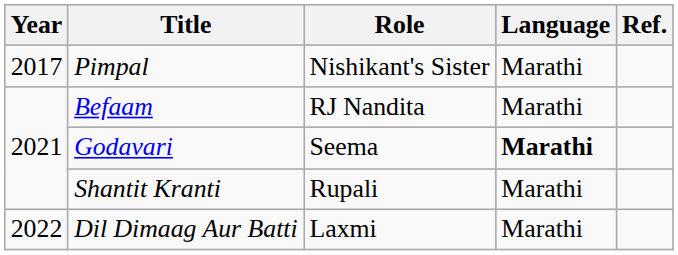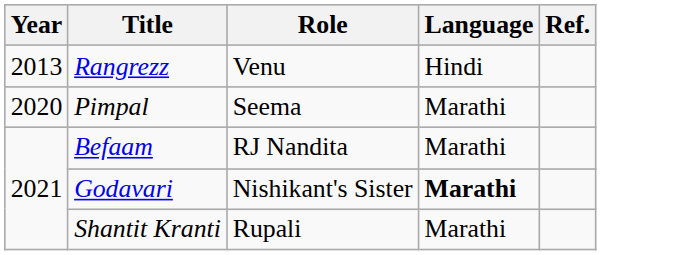+ row: 2013 | Rangrezz | Venu | Hindi
Pimpal | Year: 2017 -> 2020
Pimpal | Role: Nishikant's Sister -> Seema
Godavari | Role: Seema -> Nishikant's Sister
- row: 2022 | Dil Dimaag Aur Batti | Laxmi | Marathi
